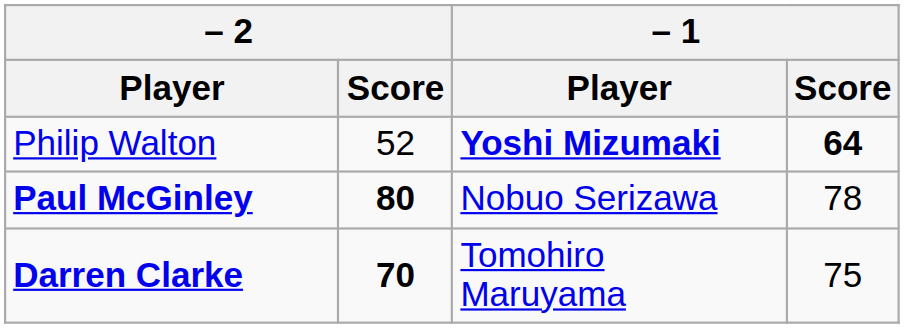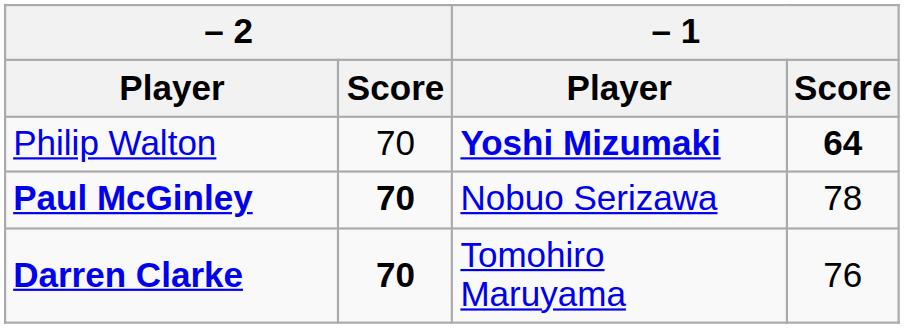Philip Walton | – 2 / Score: 52 -> 70
Paul McGinley | – 2 / Score: 80 -> 70
Darren Clarke | – 1 / Score: 75 -> 76
